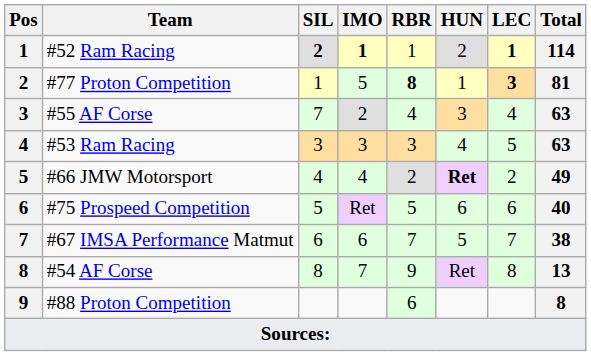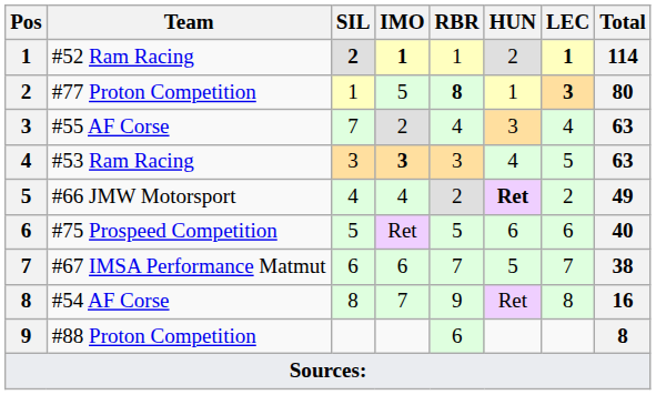#77 Proton Competition | Total: 81 -> 80
#53 Ram Racing | IMO: normal -> bold
#54 AF Corse | Total: 13 -> 16
